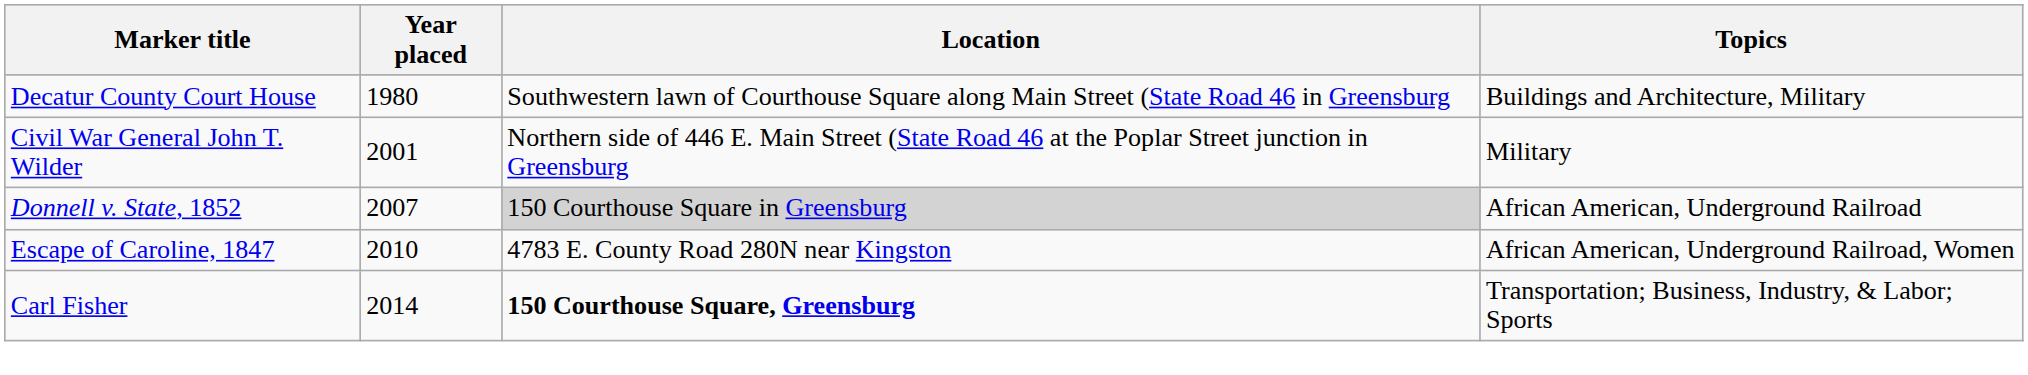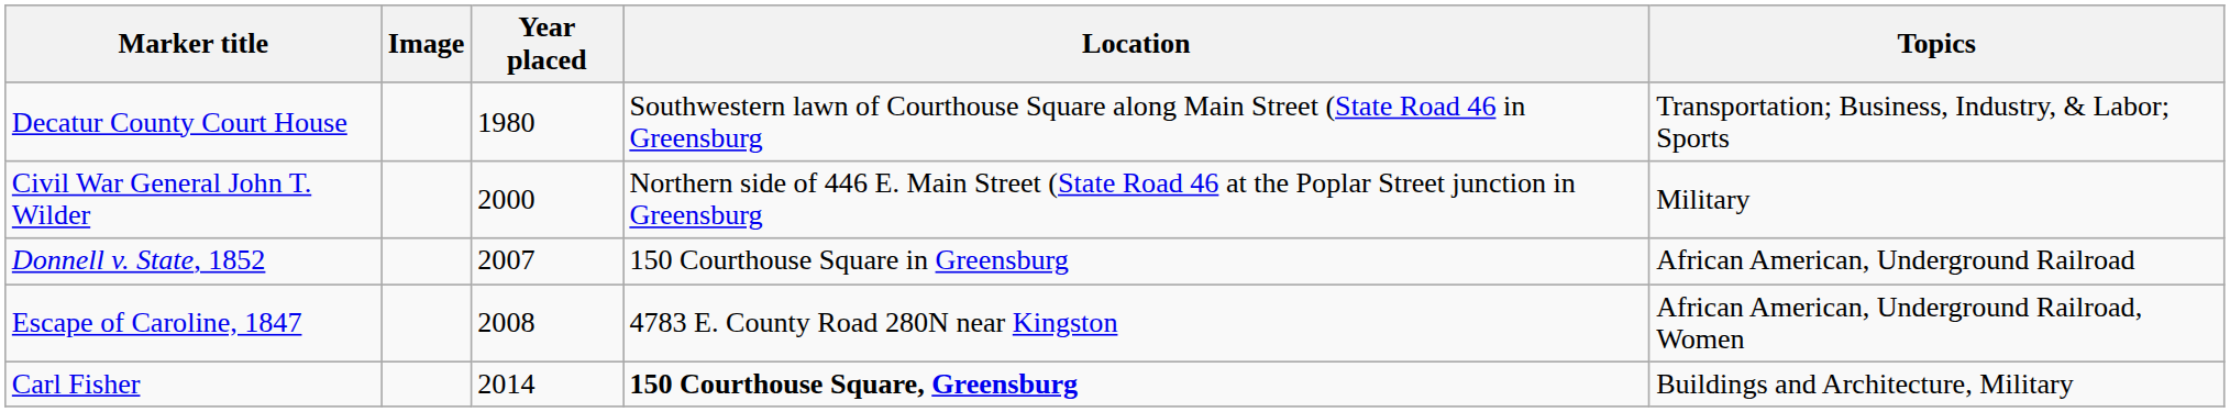+ column: Image
Decatur County Court House | Topics: Buildings and Architecture, Military -> Transportation; Business, Industry, & Labor; Sports
Civil War General John T. Wilder | Year placed: 2001 -> 2000
Donnell v. State, 1852 | Location: lightgrey background -> no background
Escape of Caroline, 1847 | Year placed: 2010 -> 2008
Carl Fisher | Topics: Transportation; Business, Industry, & Labor; Sports -> Buildings and Architecture, Military
